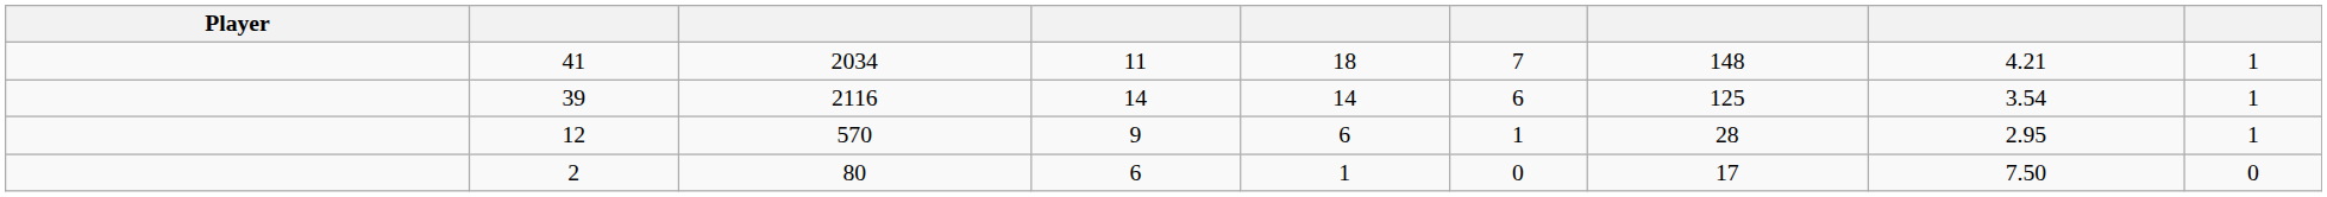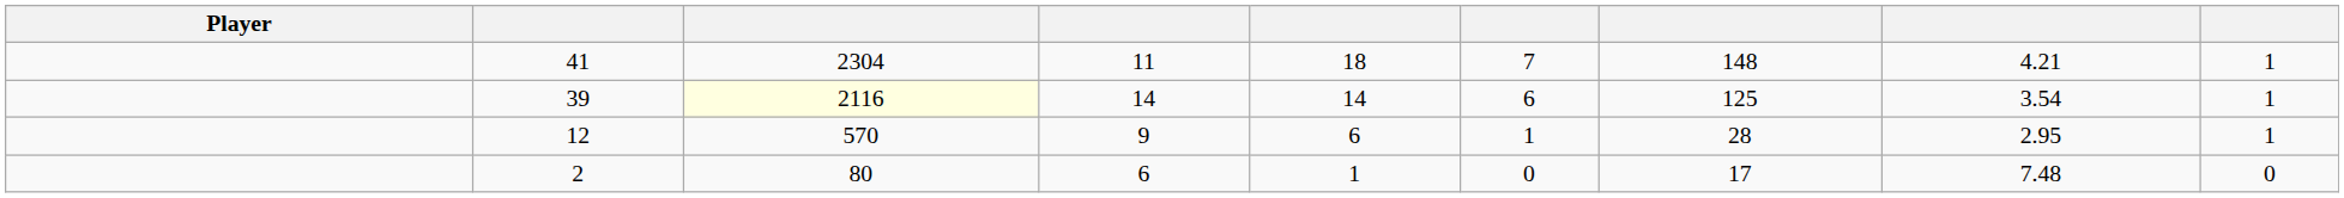41 | column 3: 2034 -> 2304
39 | column 3: no background -> lightyellow background
2 | column 8: 7.50 -> 7.48
